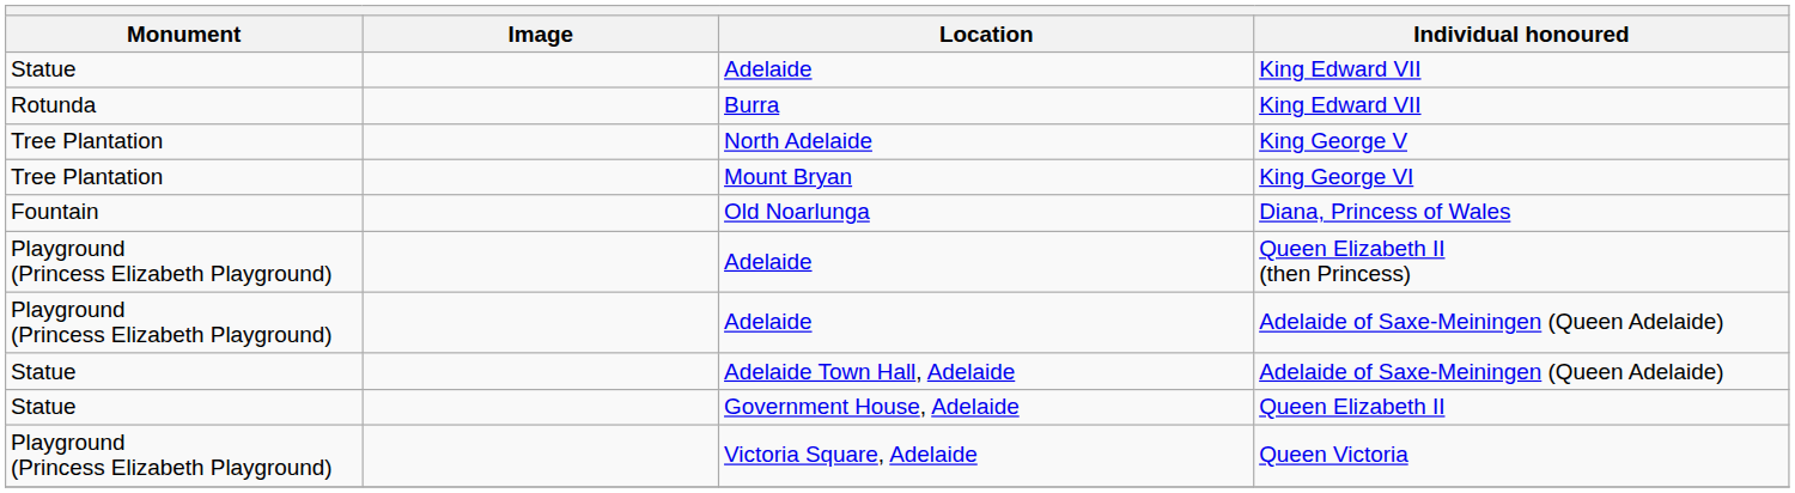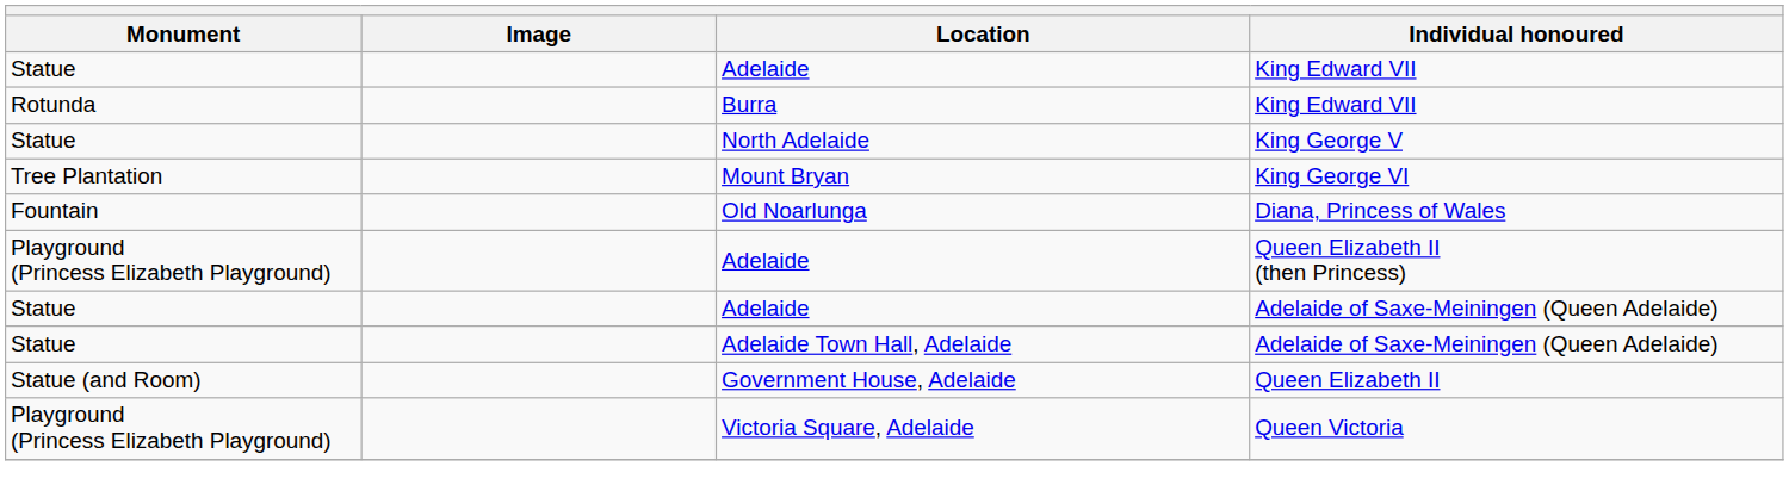North Adelaide | Monument: Tree Plantation -> Statue
Adelaide / Adelaide of Saxe-Meiningen (Queen Adelaide) | Monument: Playground (Princess Elizabeth Playground) -> Statue
Government House, Adelaide | Monument: Statue -> Statue (and Room)
